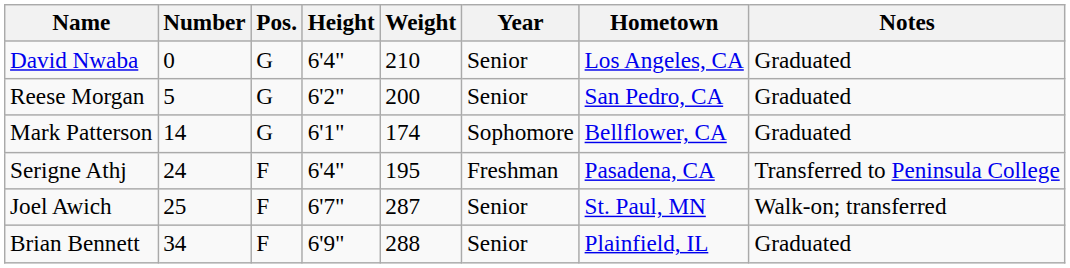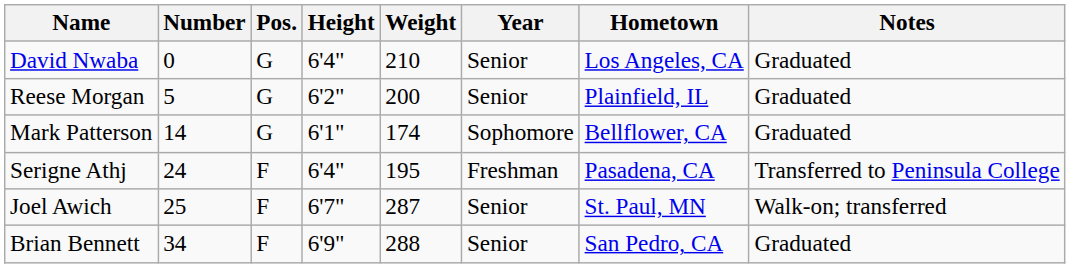Reese Morgan | Hometown: San Pedro, CA -> Plainfield, IL
Brian Bennett | Hometown: Plainfield, IL -> San Pedro, CA
